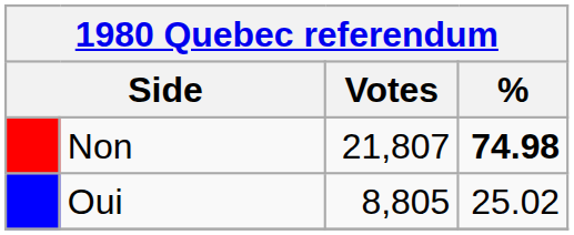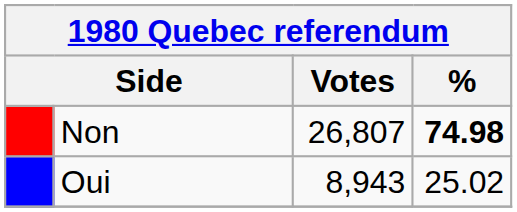Non | Votes: 21,807 -> 26,807
Oui | Votes: 8,805 -> 8,943
